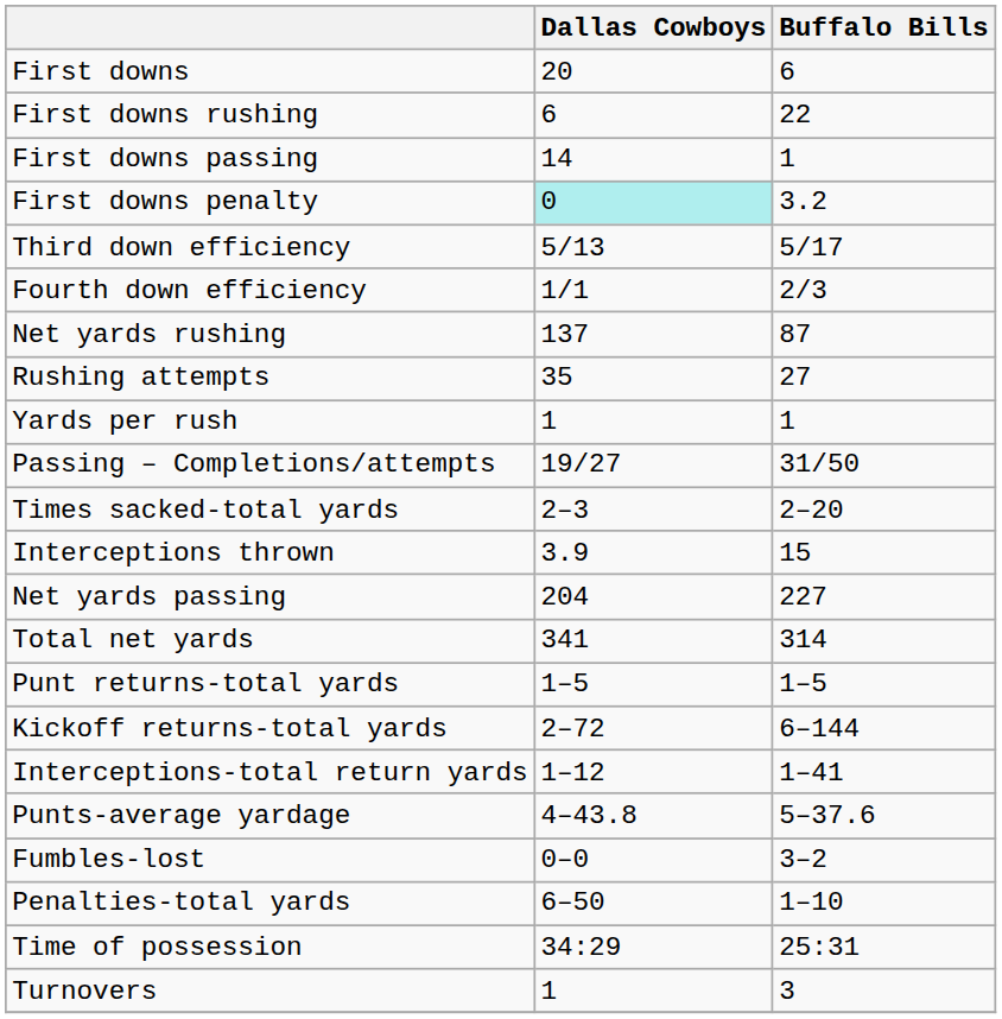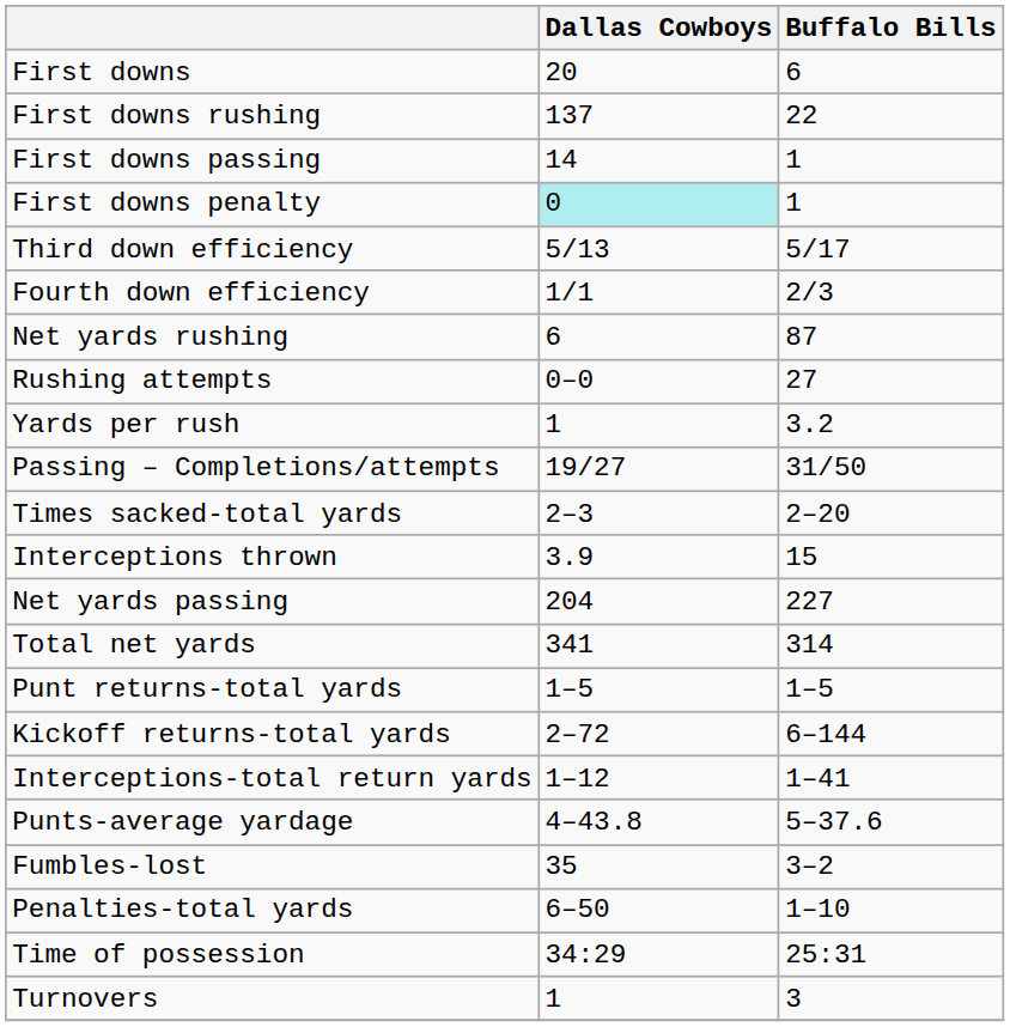First downs rushing | Dallas Cowboys: 6 -> 137
First downs penalty | Buffalo Bills: 3.2 -> 1
Net yards rushing | Dallas Cowboys: 137 -> 6
Rushing attempts | Dallas Cowboys: 35 -> 0–0
Yards per rush | Buffalo Bills: 1 -> 3.2
Fumbles-lost | Dallas Cowboys: 0–0 -> 35
